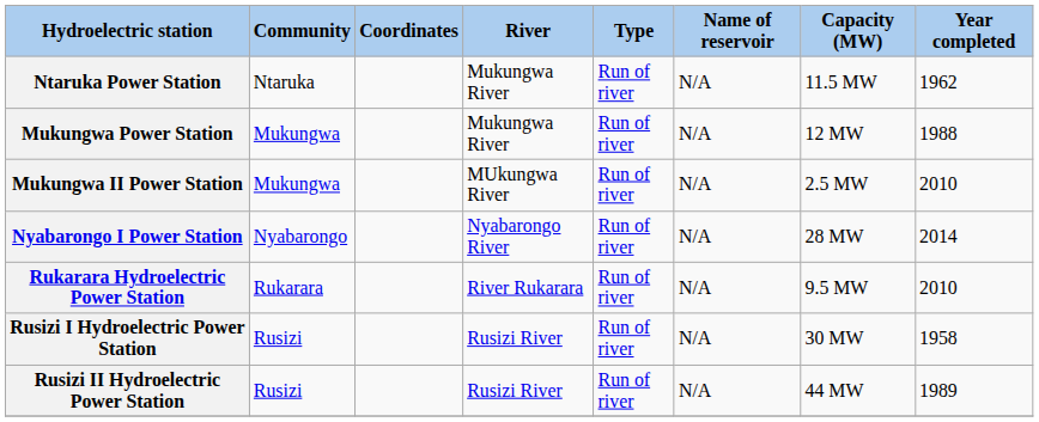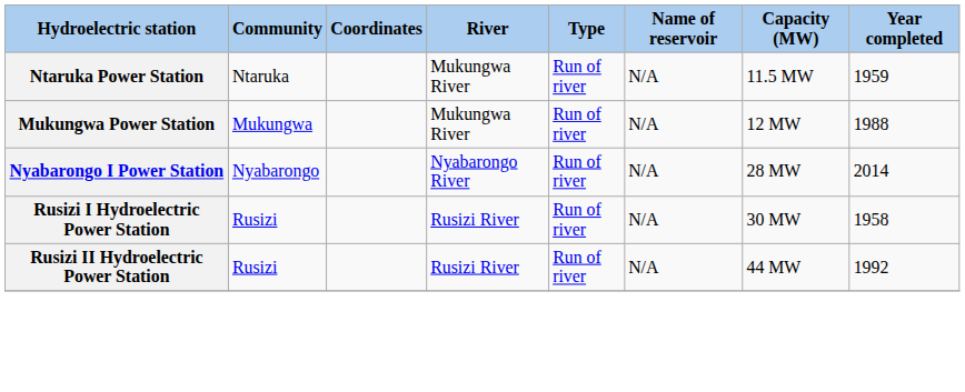Ntaruka Power Station | Year completed: 1962 -> 1959
- row: Mukungwa II Power Station | Mukungwa | MUkungwa River | Run of river | N/A | 2.5 MW | 2010
- row: Rukarara Hydroelectric Power Station | Rukarara | River Rukarara | Run of river | N/A | 9.5 MW | 2010
Rusizi II Hydroelectric Power Station | Year completed: 1989 -> 1992
